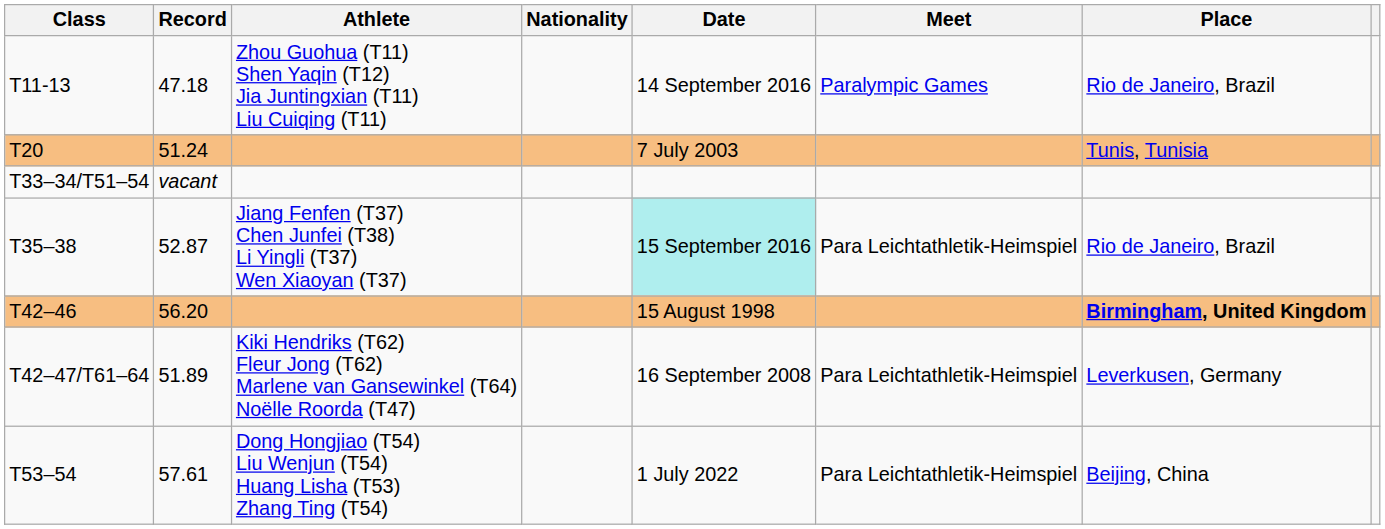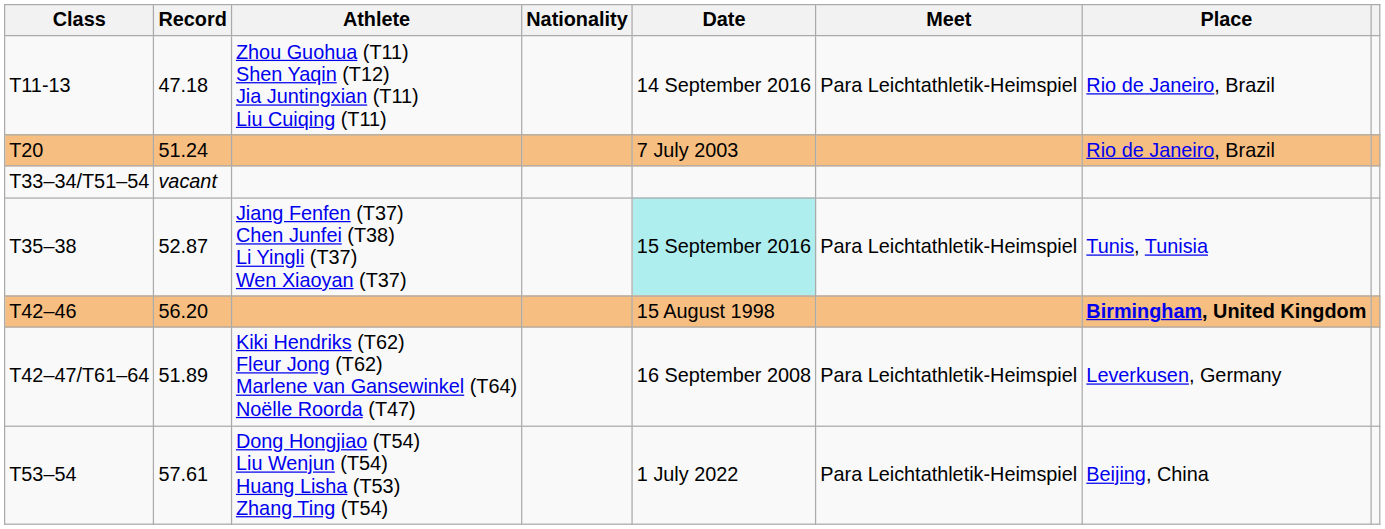T11-13 | Meet: Paralympic Games -> Para Leichtathletik-Heimspiel
T20 | Place: Tunis, Tunisia -> Rio de Janeiro, Brazil
T35–38 | Place: Rio de Janeiro, Brazil -> Tunis, Tunisia
